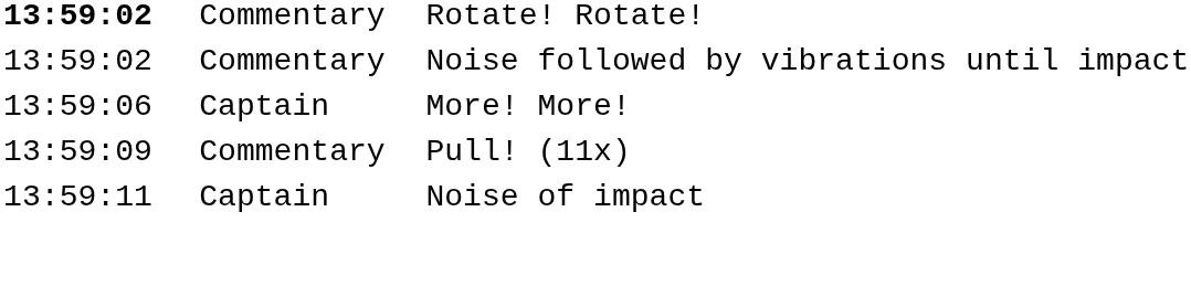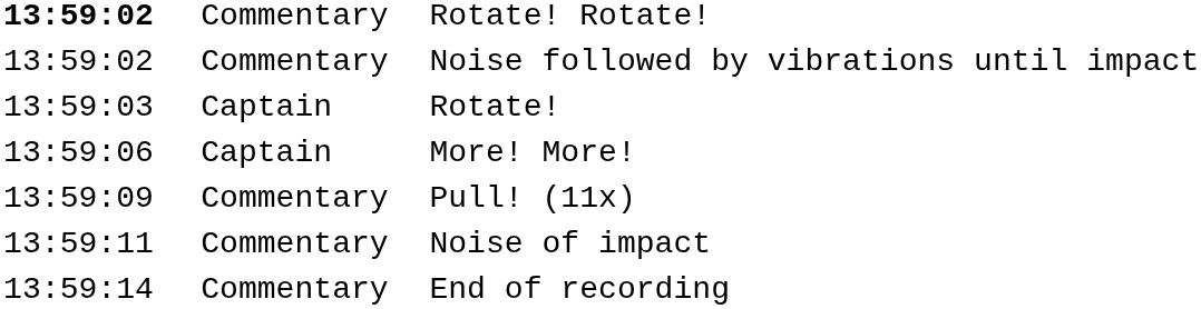+ row: 13:59:03 | Captain | Rotate!
Noise of impact | column 2: Captain -> Commentary
+ row: 13:59:14 | Commentary | End of recording
